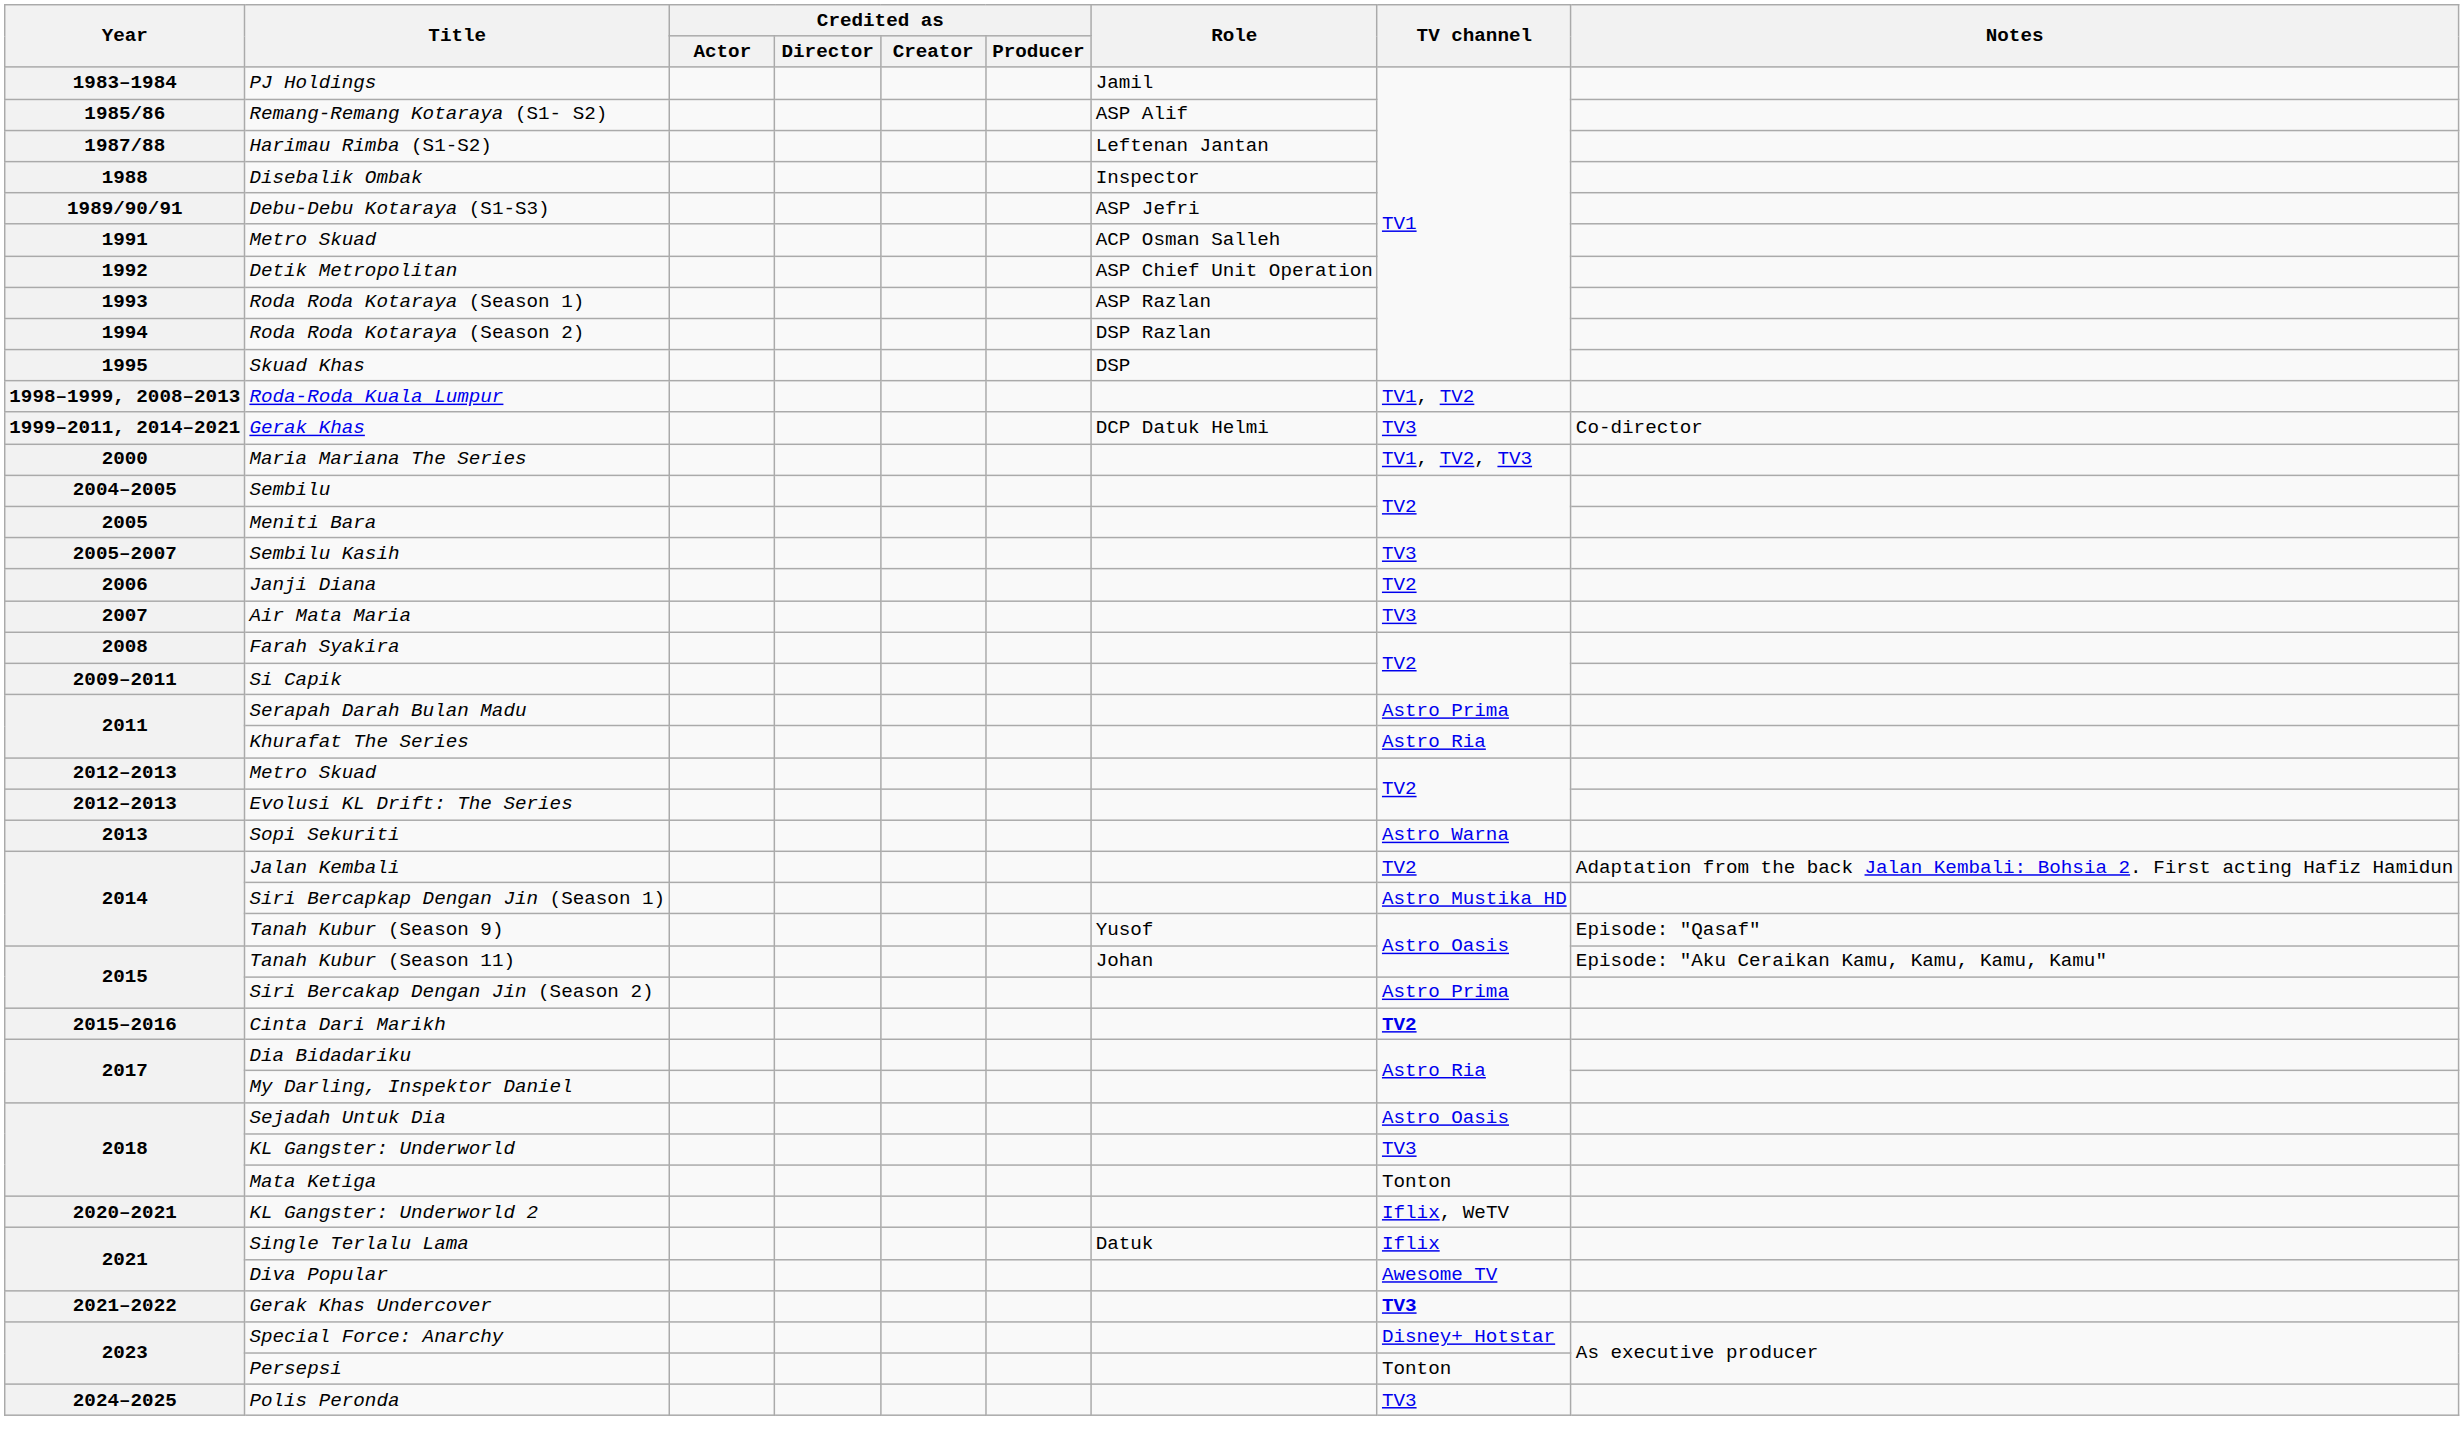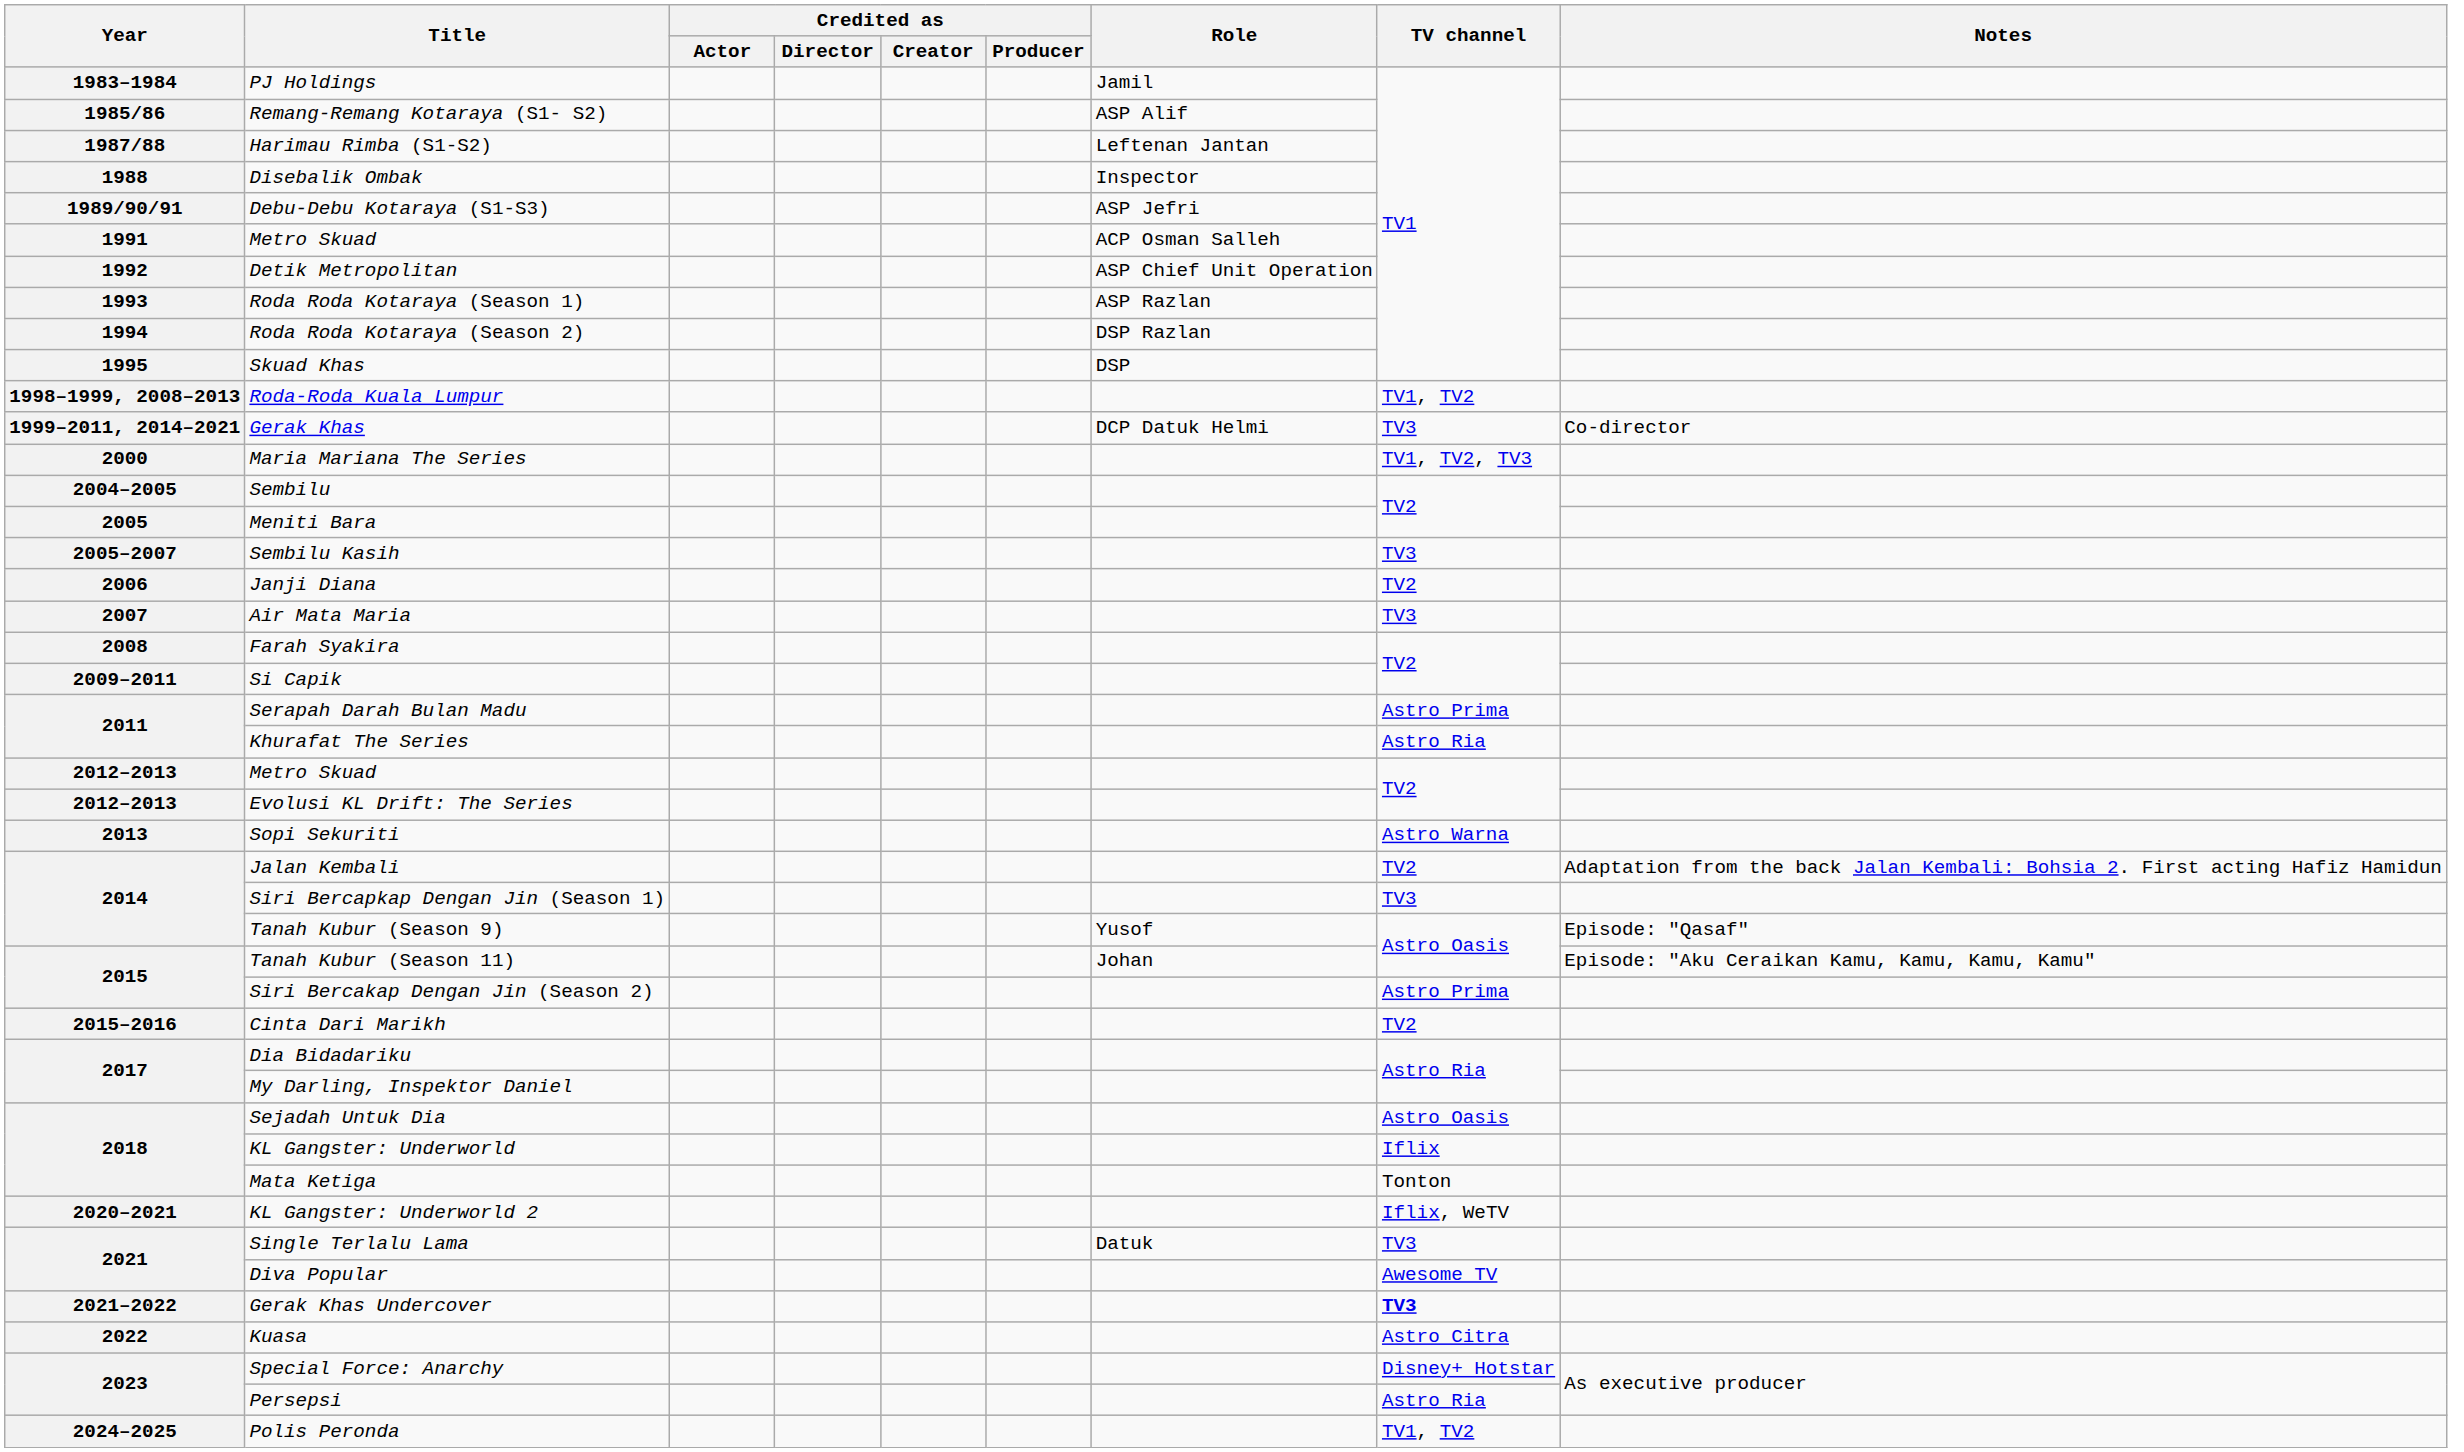Siri Bercapkap Dengan Jin (Season 1) | TV channel: Astro Mustika HD -> TV3
Cinta Dari Marikh | TV channel: bold -> normal
KL Gangster: Underworld | TV channel: TV3 -> Iflix
Single Terlalu Lama | TV channel: Iflix -> TV3
+ row: 2022 | Kuasa | Astro Citra
Persepsi | TV channel: Tonton -> Astro Ria
Polis Peronda | TV channel: TV3 -> TV1, TV2
